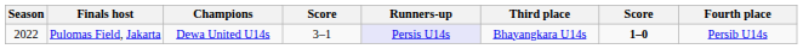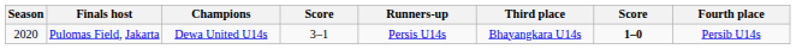Pulomas Field, Jakarta | Season: 2022 -> 2020
Pulomas Field, Jakarta | Runners-up: lavender background -> no background
